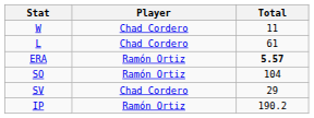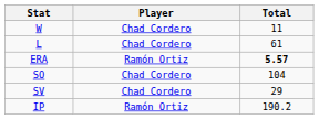SO | Player: Ramón Ortiz -> Chad Cordero
